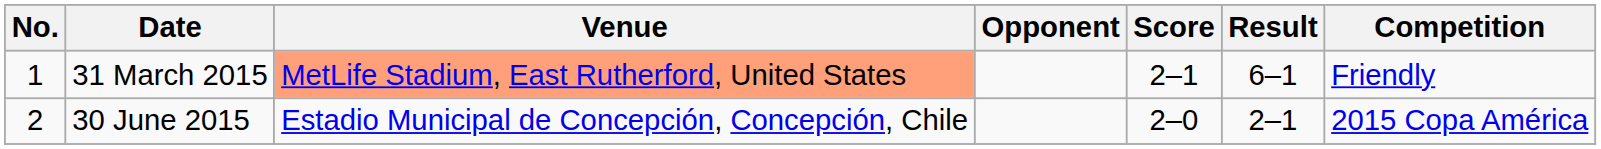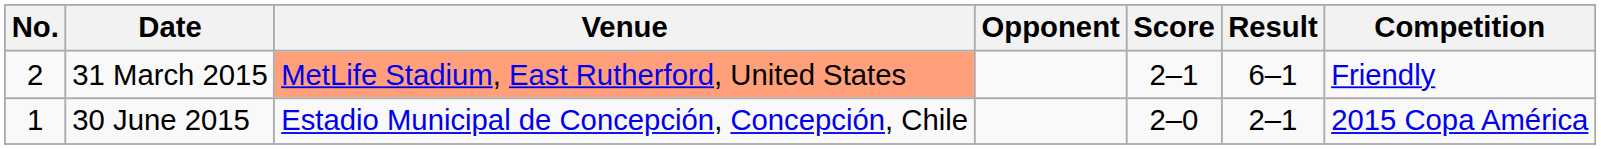31 March 2015 | No.: 1 -> 2
30 June 2015 | No.: 2 -> 1
